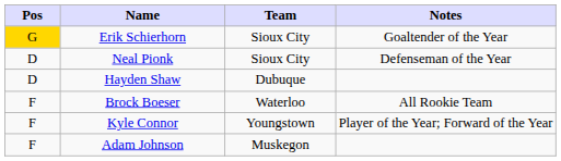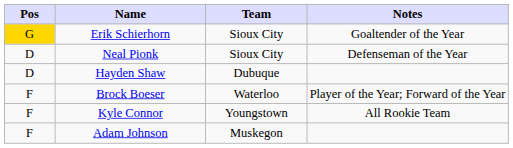Brock Boeser | Notes: All Rookie Team -> Player of the Year; Forward of the Year
Kyle Connor | Notes: Player of the Year; Forward of the Year -> All Rookie Team
